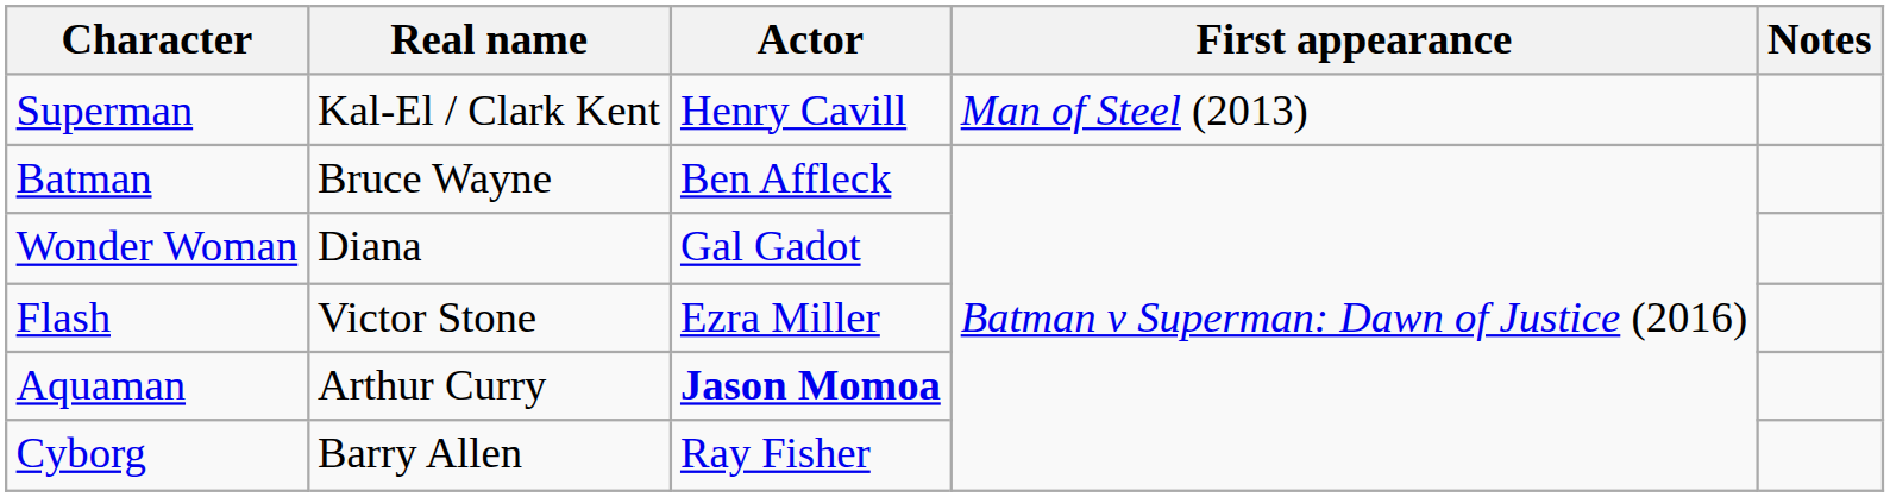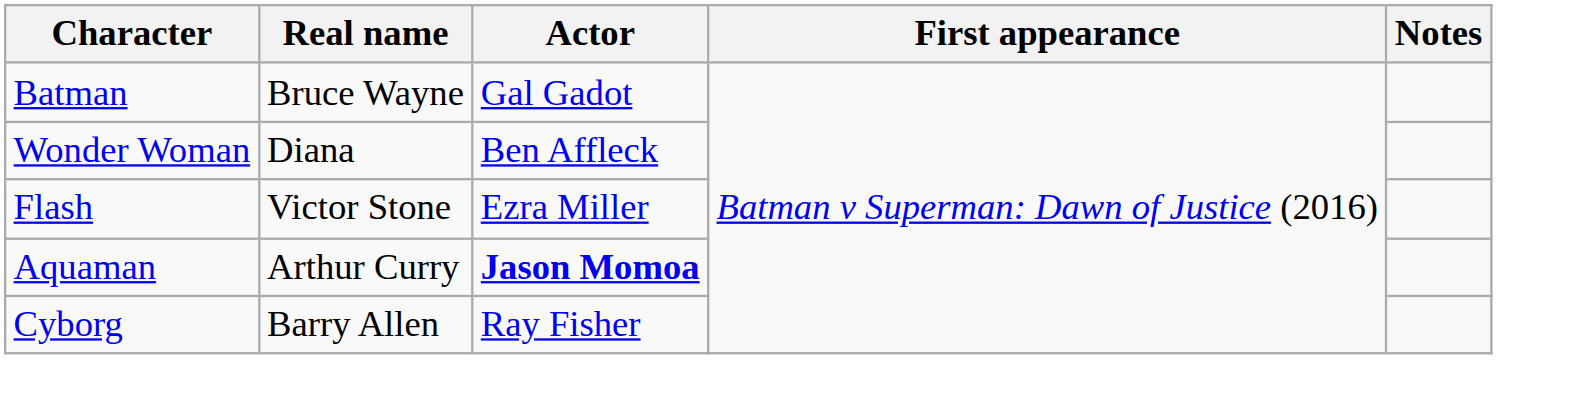- row: Superman | Kal-El / Clark Kent | Henry Cavill | Man of Steel (2013)
Batman | Actor: Ben Affleck -> Gal Gadot
Wonder Woman | Actor: Gal Gadot -> Ben Affleck
